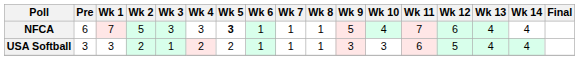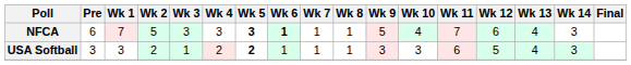NFCA | Wk 6: normal -> bold
NFCA | Wk 14: 4 -> 3
USA Softball | Wk 5: normal -> bold
USA Softball | Wk 14: 4 -> 3
